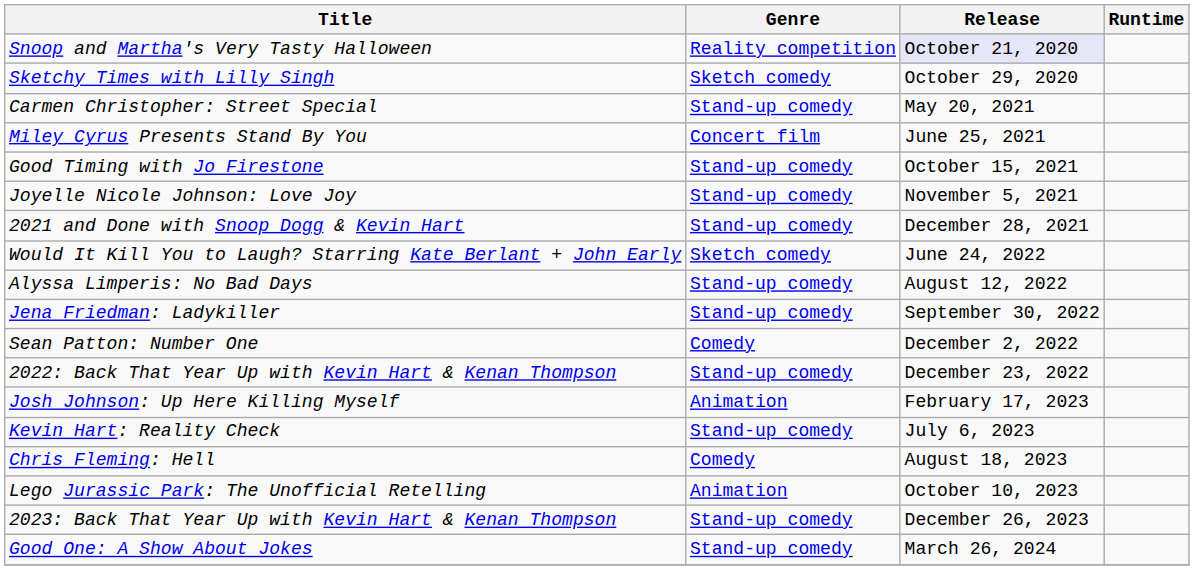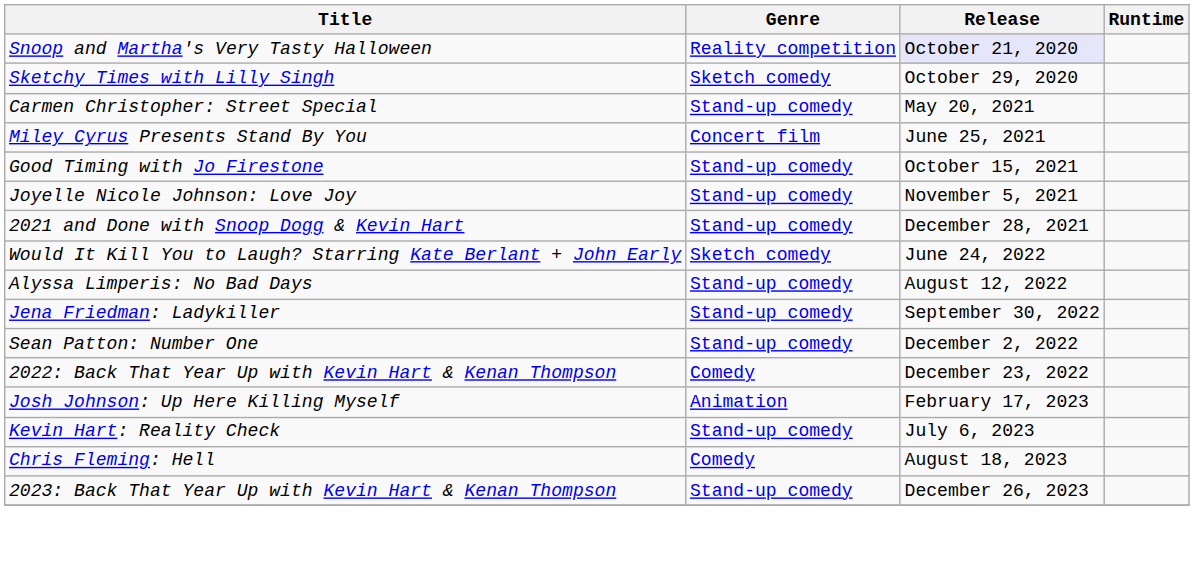Sean Patton: Number One | Genre: Comedy -> Stand-up comedy
2022: Back That Year Up with Kevin Hart & Kenan Thompson | Genre: Stand-up comedy -> Comedy
- row: Lego Jurassic Park: The Unofficial Retelling | Animation | October 10, 2023
- row: Good One: A Show About Jokes | Stand-up comedy | March 26, 2024
